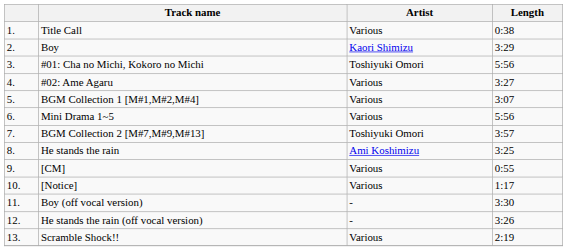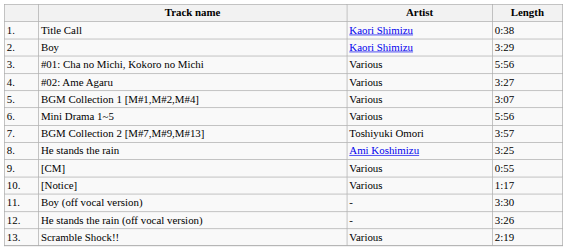Title Call | Artist: Various -> Kaori Shimizu
#01: Cha no Michi, Kokoro no Michi | Artist: Toshiyuki Omori -> Various
